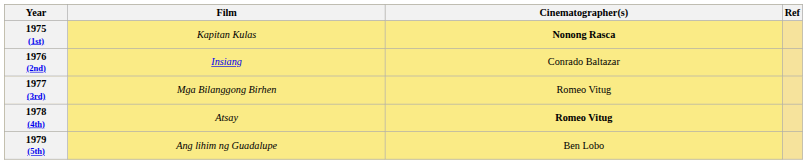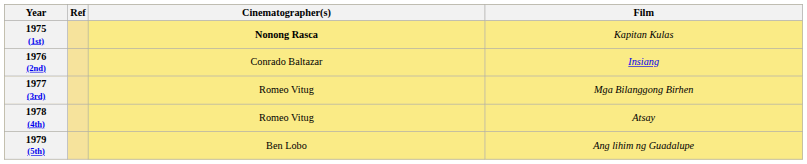columns swapped: Film <-> Ref
1978 (4th) | Cinematographer(s): bold -> normal
